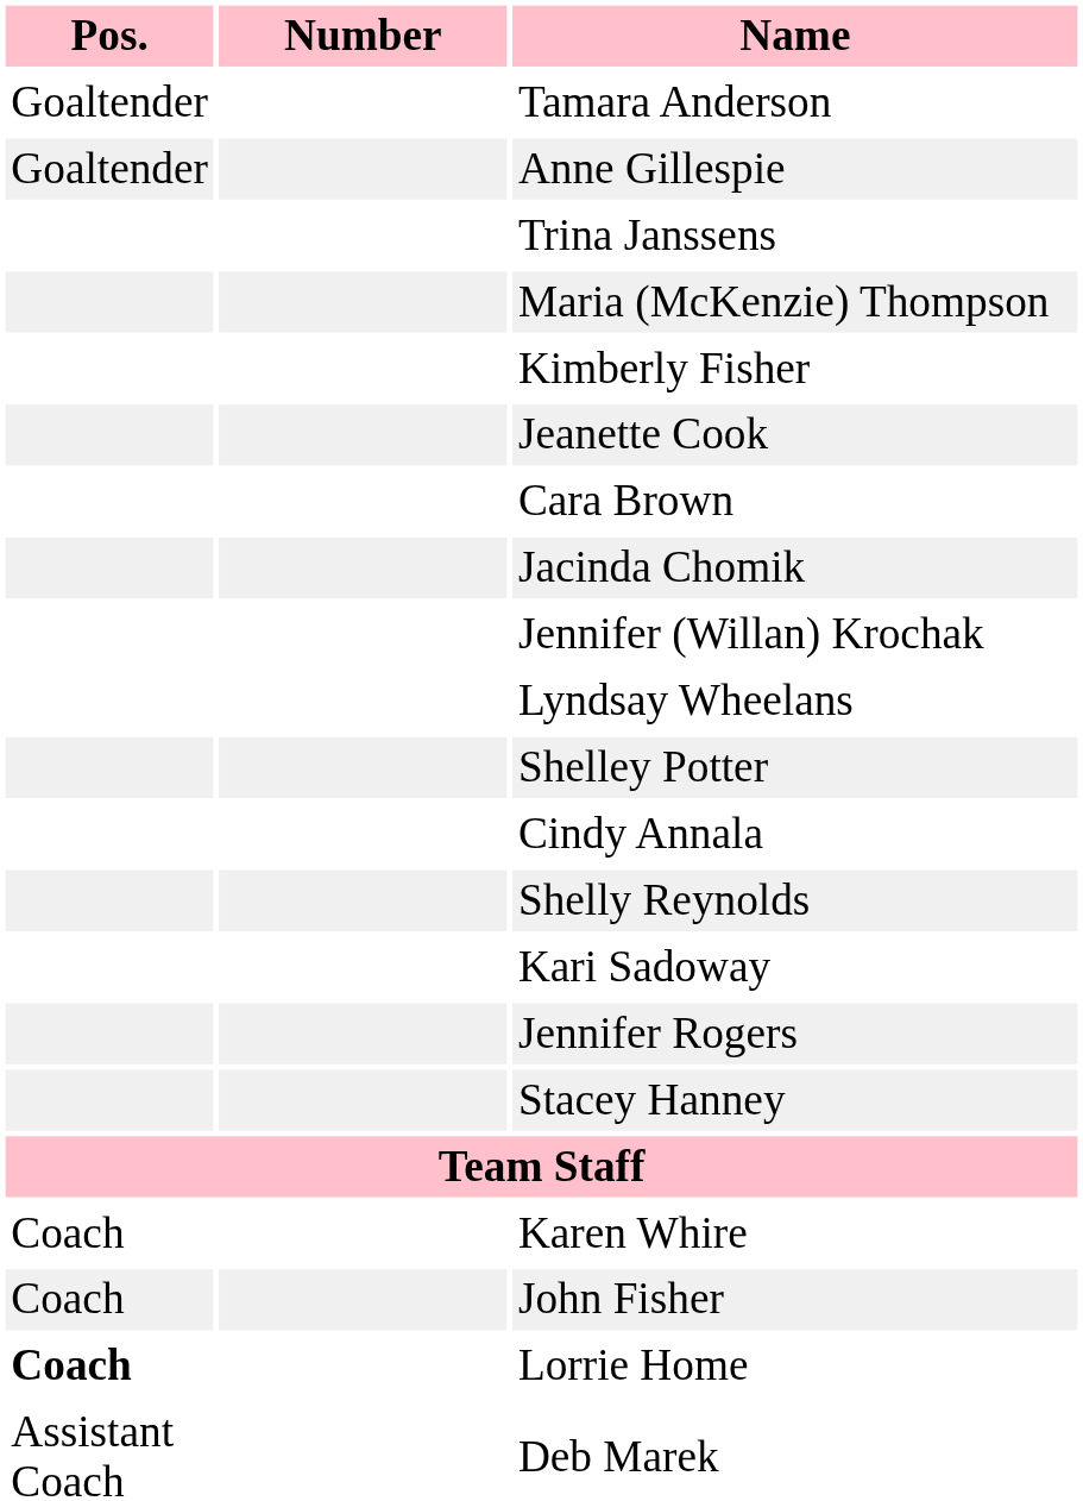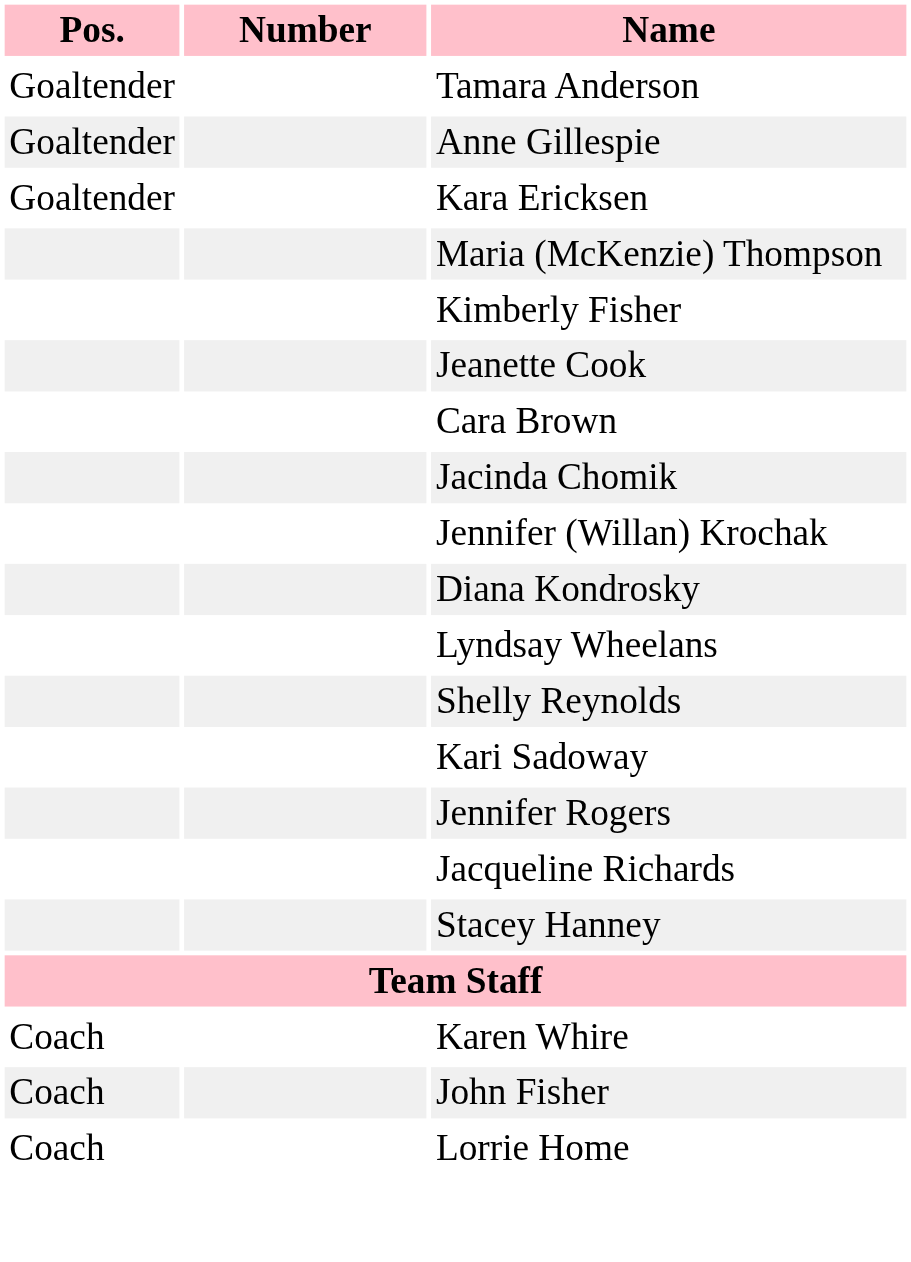+ row: Goaltender | Kara Ericksen
- row: Trina Janssens
+ row: Diana Kondrosky
- row: Shelley Potter
- row: Cindy Annala
+ row: Jacqueline Richards
Lorrie Home | Pos.: bold -> normal
- row: Assistant Coach | Deb Marek
